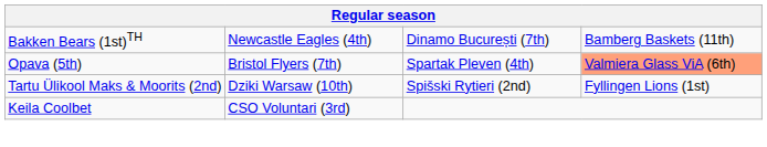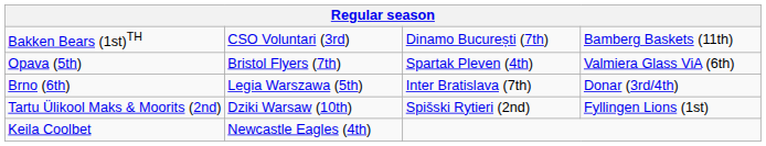Bakken Bears (1st)TH | column 2: Newcastle Eagles (4th) -> CSO Voluntari (3rd)
Opava (5th) | column 4: lightsalmon background -> no background
+ row: Brno (6th) | Legia Warszawa (5th) | Inter Bratislava (7th) | Donar (3rd/4th)
Keila Coolbet | column 2: CSO Voluntari (3rd) -> Newcastle Eagles (4th)
